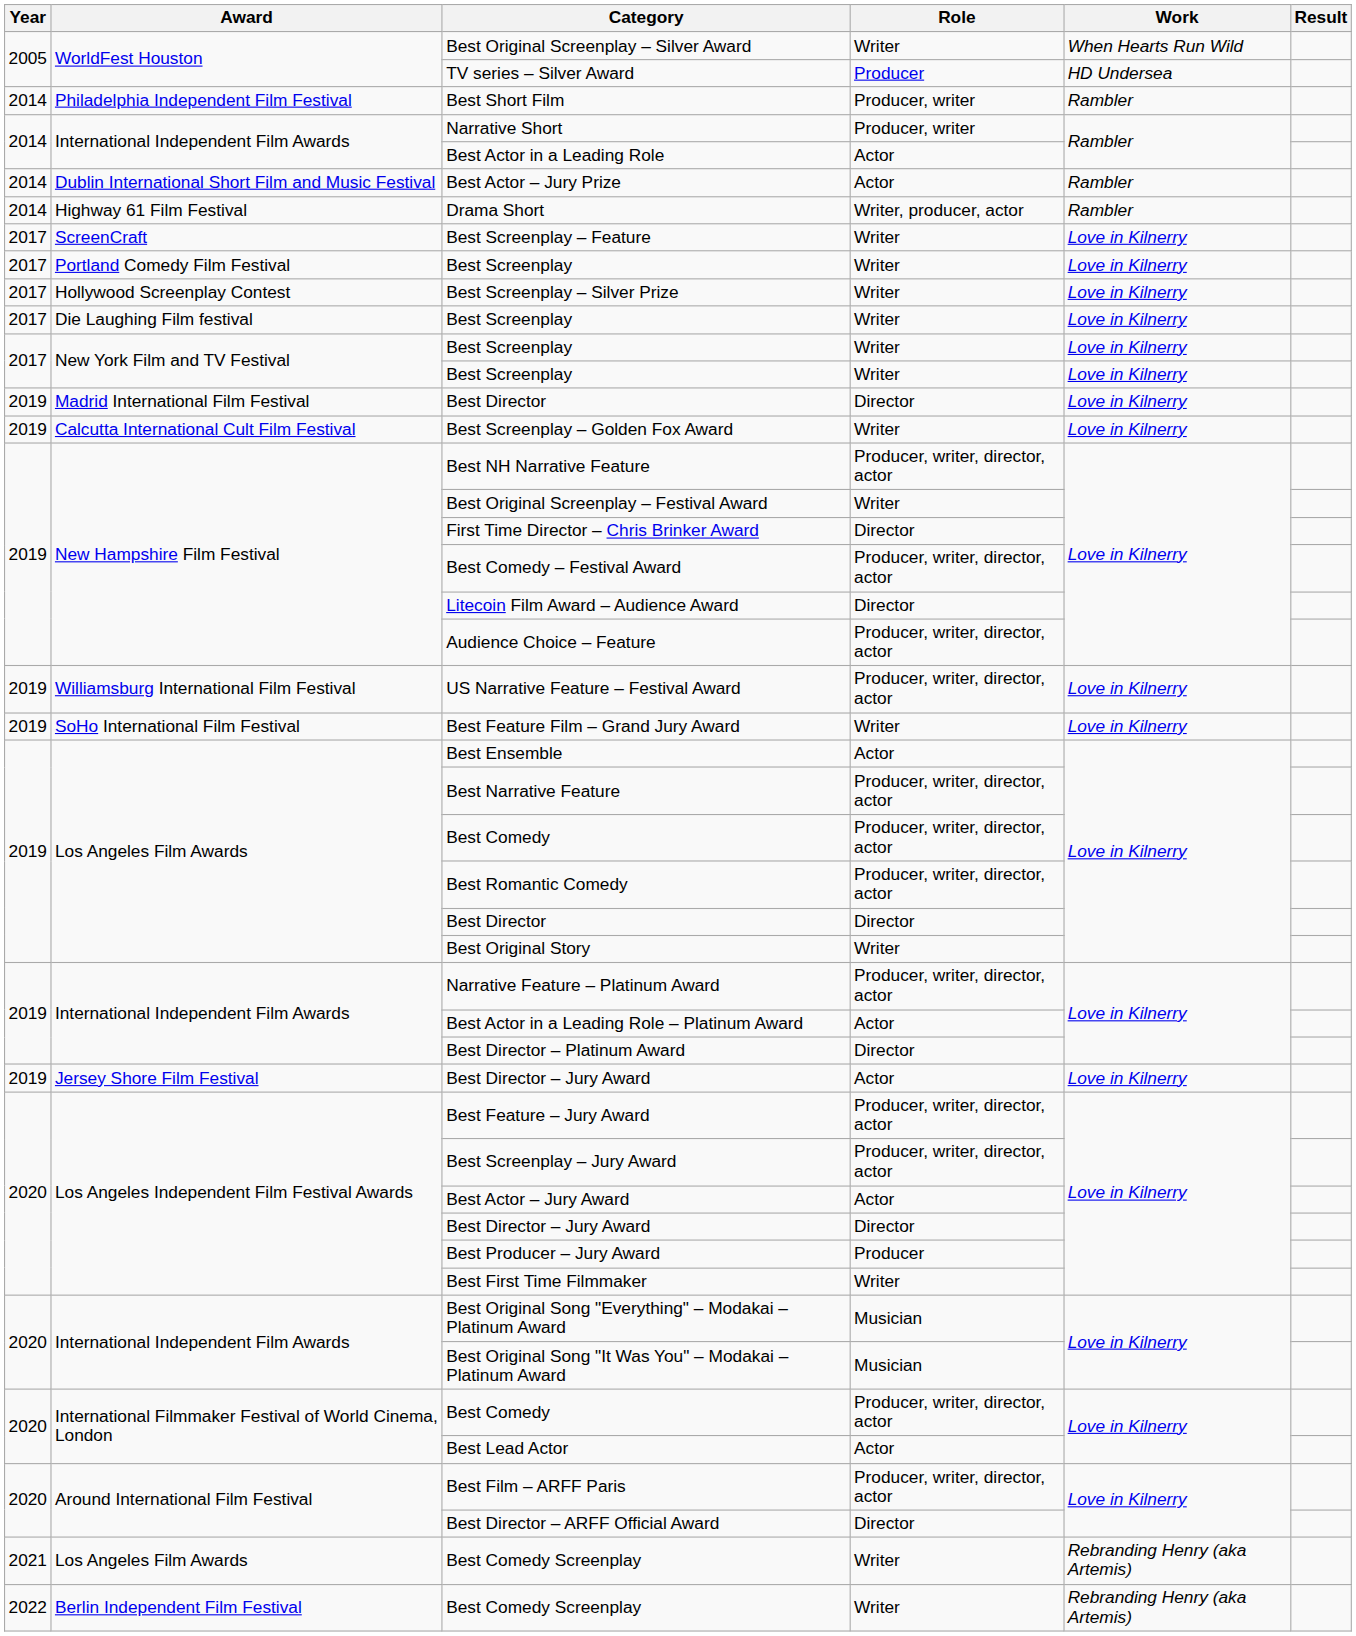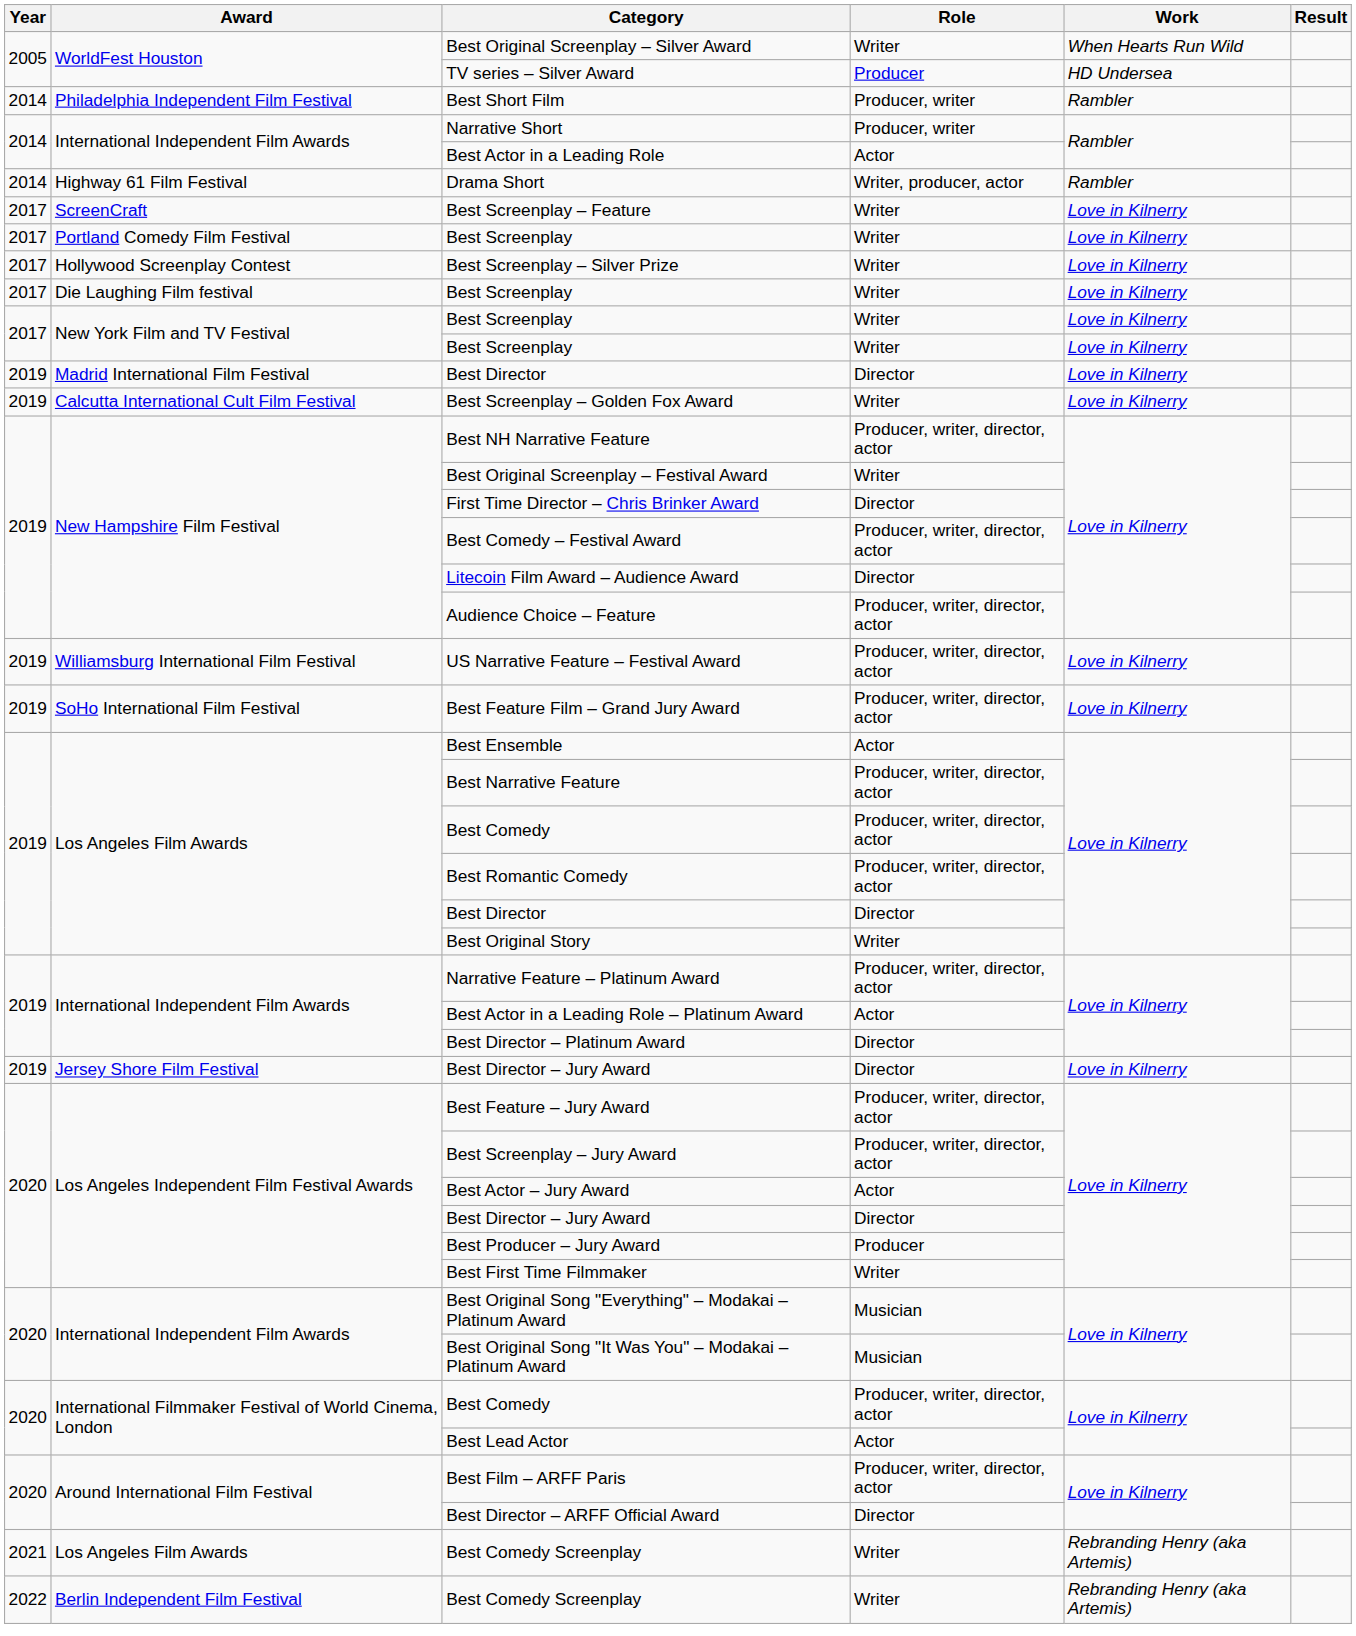- row: 2014 | Dublin International Short Film and Music Festival | Best Actor – Jury Prize | Actor | Rambler
Best Feature Film – Grand Jury Award | Role: Writer -> Producer, writer, director, actor
Jersey Shore Film Festival / Best Director – Jury Award | Role: Actor -> Director
